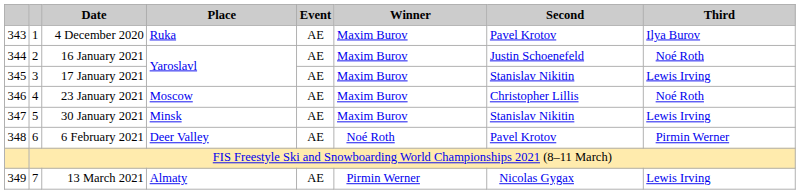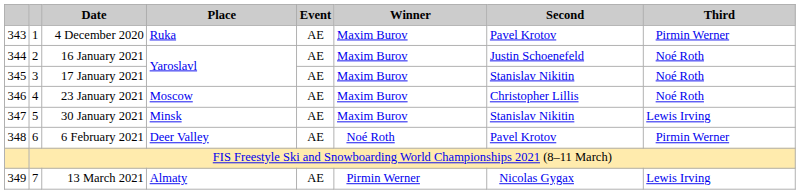4 December 2020 | Third: Ilya Burov -> Pirmin Werner
17 January 2021 | Third: Lewis Irving -> Noé Roth
